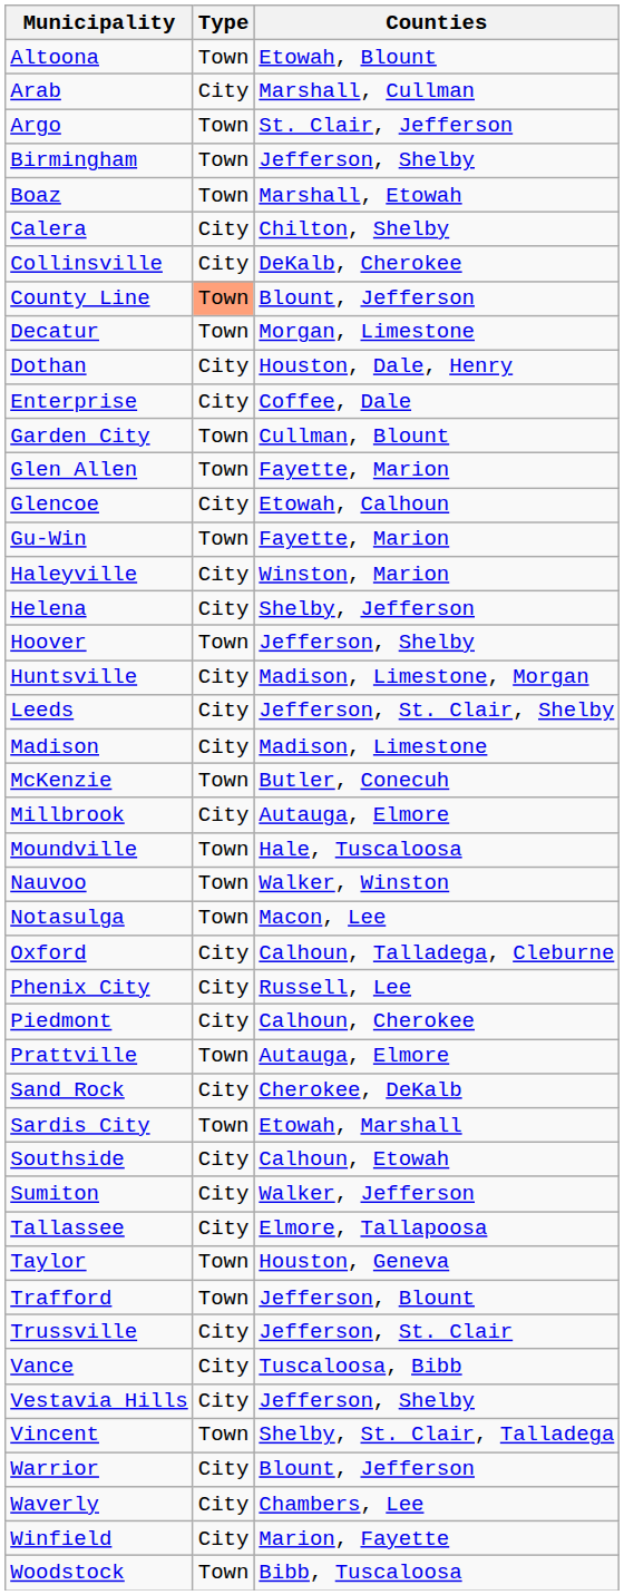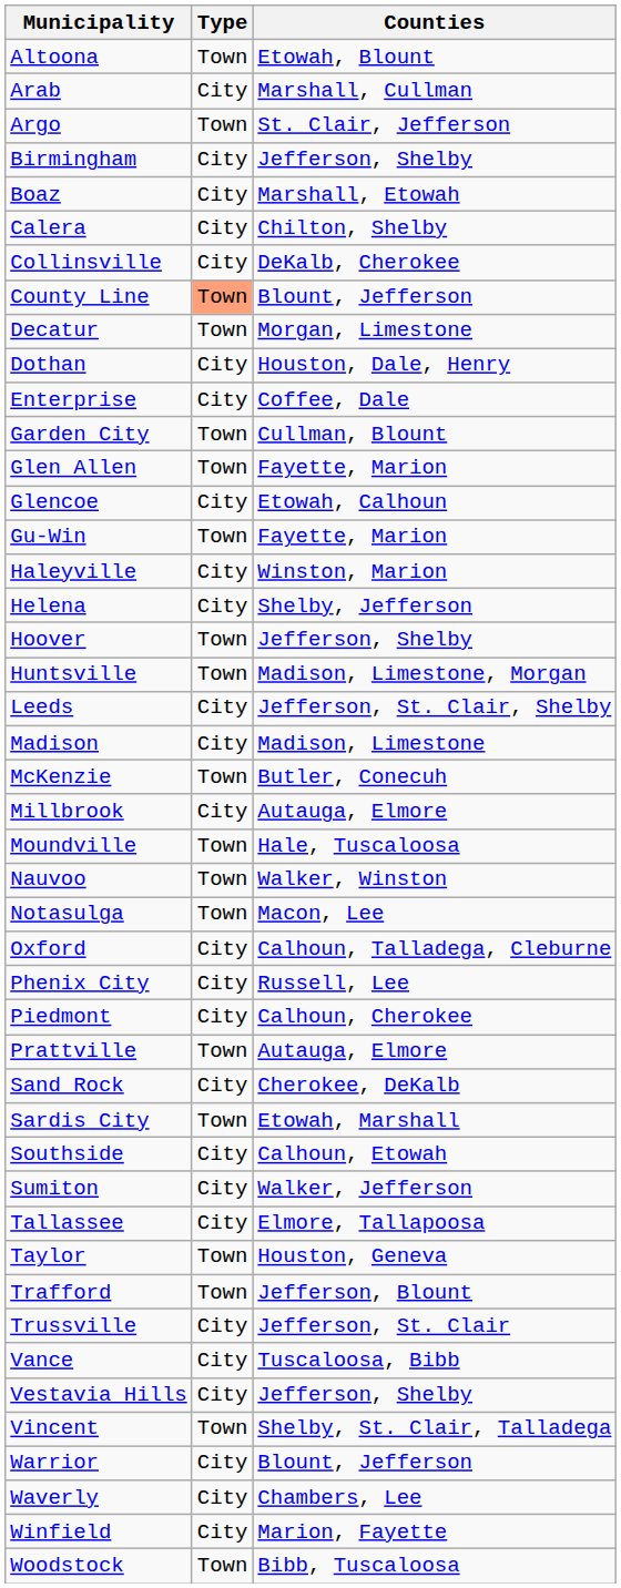Birmingham | Type: Town -> City
Boaz | Type: Town -> City
Huntsville | Type: City -> Town
